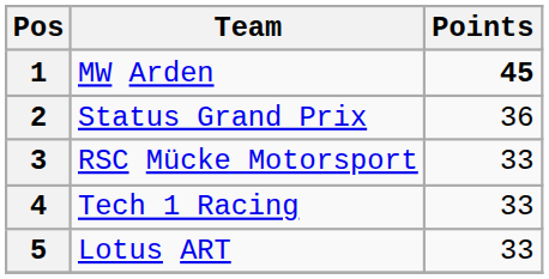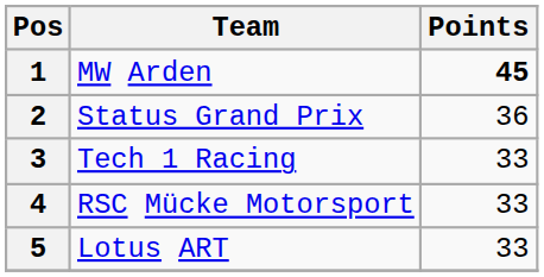3 | Team: RSC Mücke Motorsport -> Tech 1 Racing
4 | Team: Tech 1 Racing -> RSC Mücke Motorsport
